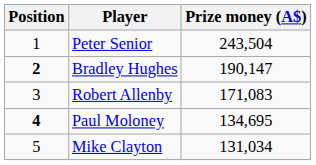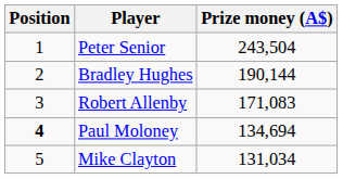Bradley Hughes | Position: bold -> normal
Bradley Hughes | Prize money (A$): 190,147 -> 190,144
Paul Moloney | Prize money (A$): 134,695 -> 134,694
